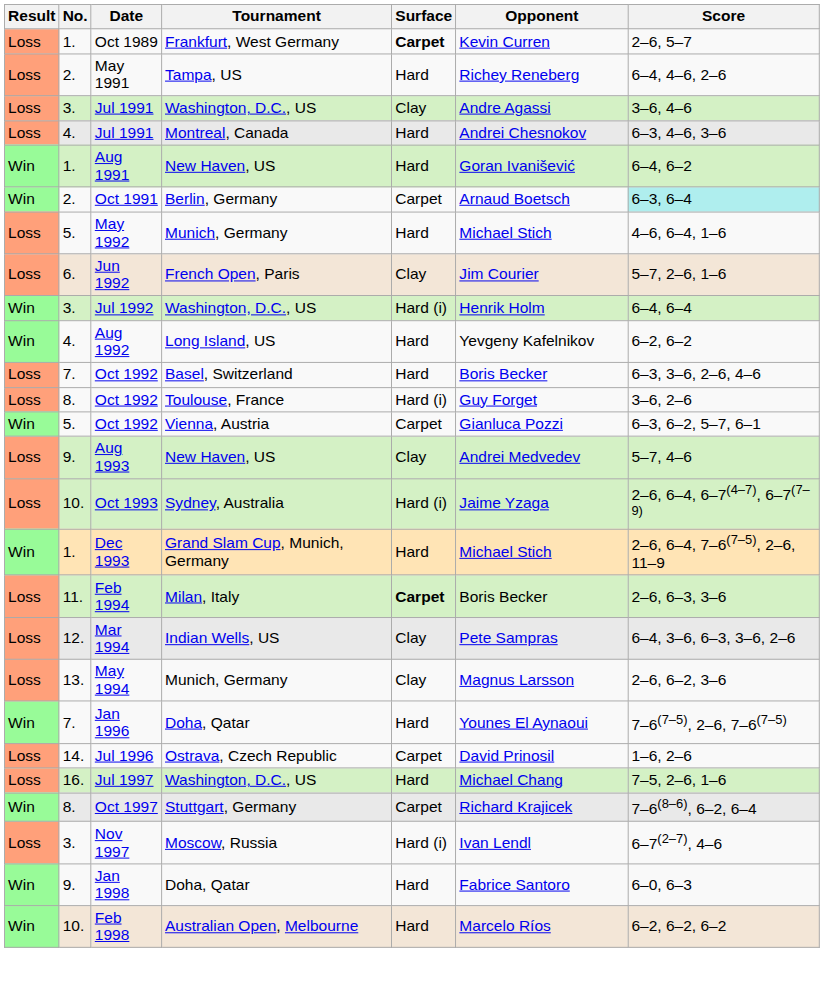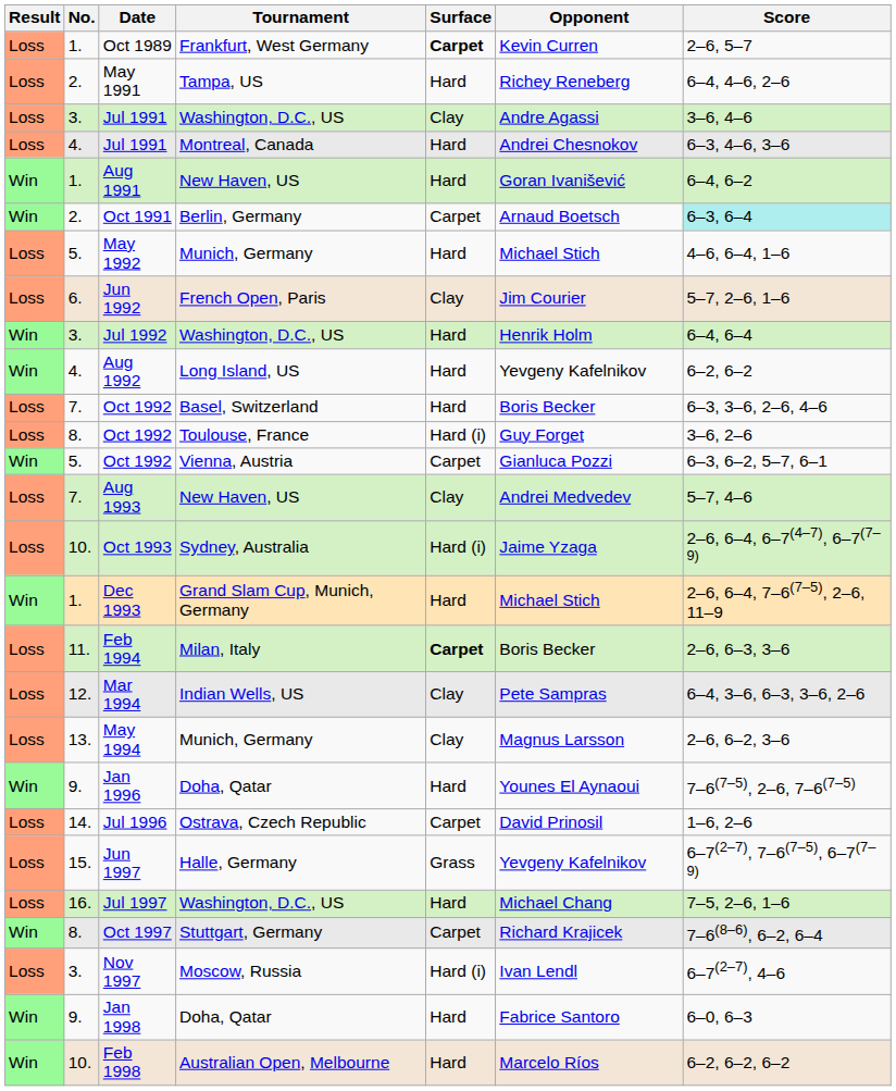Jul 1992 | Surface: Hard (i) -> Hard
Aug 1993 | No.: 9. -> 7.
Jan 1996 | No.: 7. -> 9.
+ row: Loss | 15. | Jun 1997 | Halle, Germany | Grass | Yevgeny Kafelnikov | 6–7(2–7), 7–6(7–5), 6–7(7–9)
